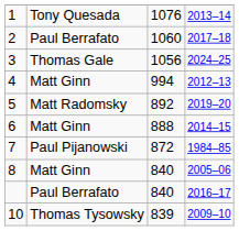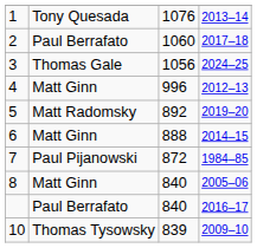4 | column 3: 994 -> 996
